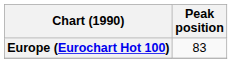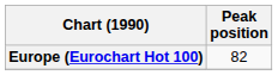Europe (Eurochart Hot 100) | Peak position: 83 -> 82
